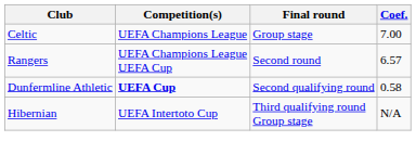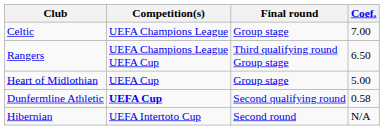Rangers | Final round: Second round -> Third qualifying round Group stage
Rangers | Coef.: 6.57 -> 6.50
+ row: Heart of Midlothian | UEFA Cup | Group stage | 5.00
Hibernian | Final round: Third qualifying round Group stage -> Second round
